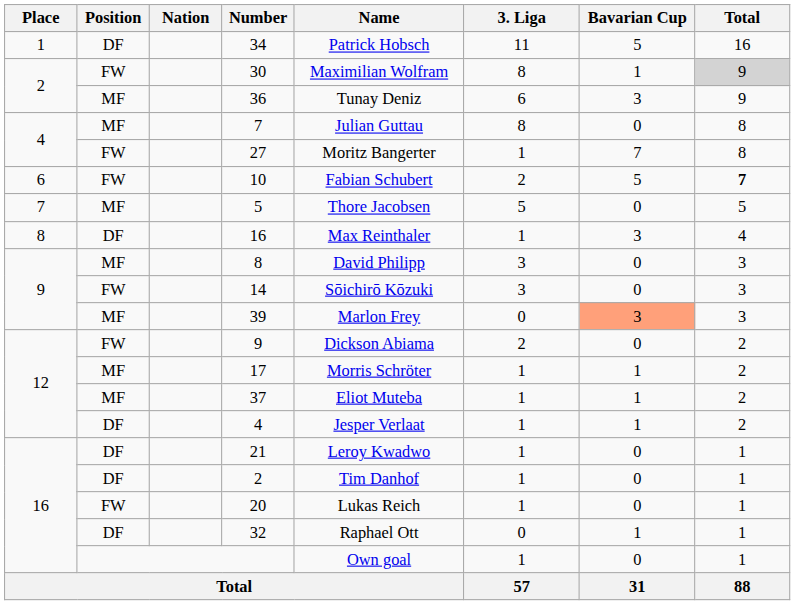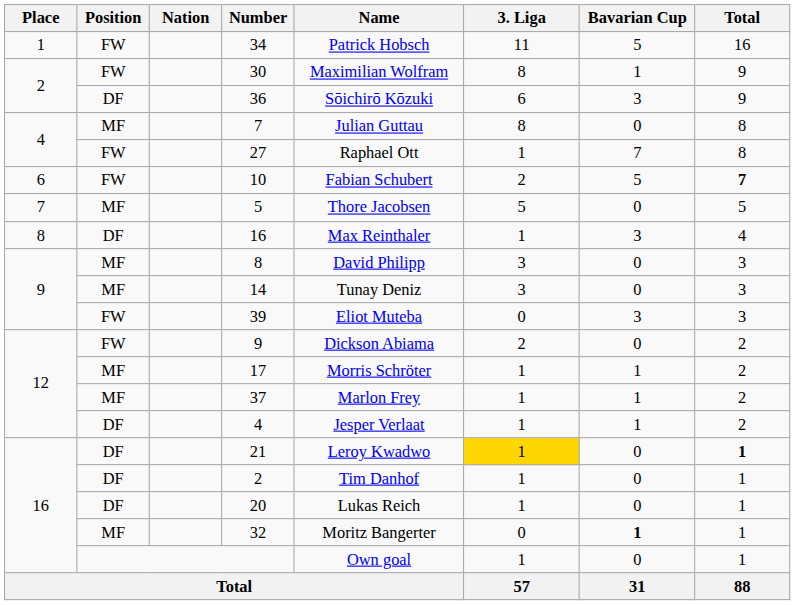34 | Position: DF -> FW
30 | Total: lightgrey background -> no background
36 | Position: MF -> DF
36 | Name: Tunay Deniz -> Sōichirō Kōzuki
27 | Name: Moritz Bangerter -> Raphael Ott
14 | Position: FW -> MF
14 | Name: Sōichirō Kōzuki -> Tunay Deniz
39 | Position: MF -> FW
39 | Name: Marlon Frey -> Eliot Muteba
39 | Bavarian Cup: lightsalmon background -> no background
37 | Name: Eliot Muteba -> Marlon Frey
21 | 3. Liga: no background -> gold background
21 | Total: normal -> bold
20 | Position: FW -> DF
32 | Position: DF -> MF
32 | Name: Raphael Ott -> Moritz Bangerter
32 | Bavarian Cup: normal -> bold
